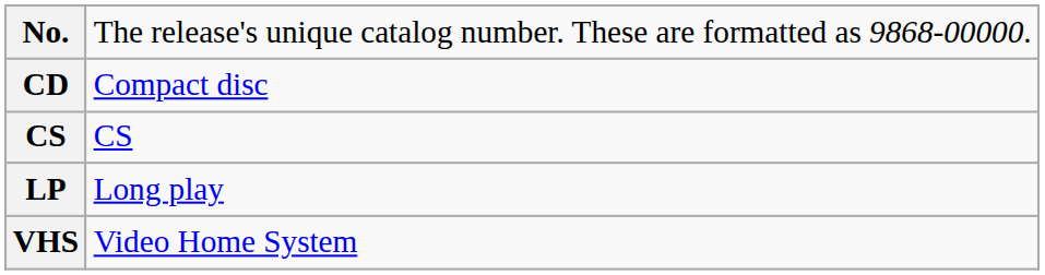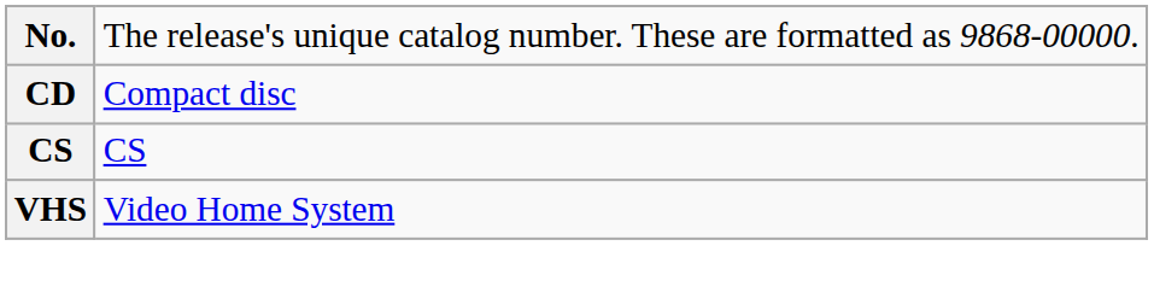- row: LP | Long play
